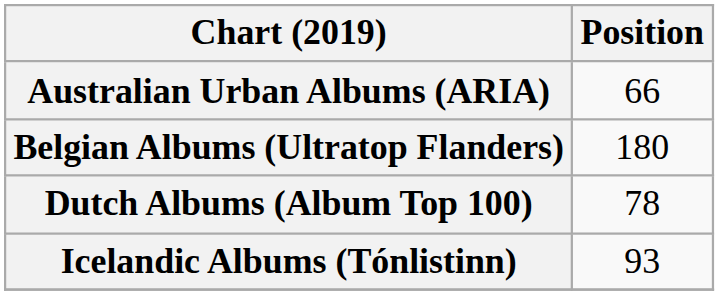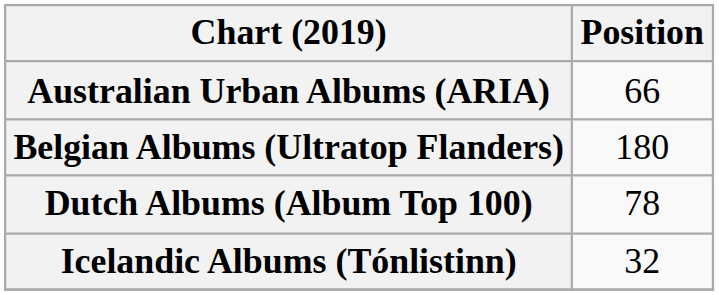Icelandic Albums (Tónlistinn) | Position: 93 -> 32
